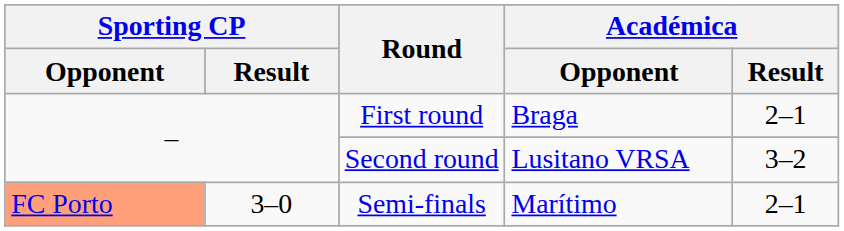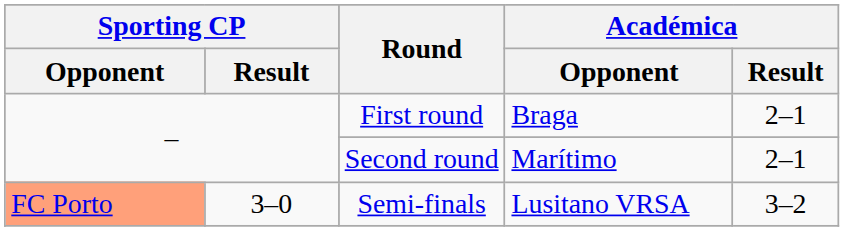Second round | Académica / Opponent: Lusitano VRSA -> Marítimo
Second round | Académica / Result: 3–2 -> 2–1
Semi-finals | Académica / Opponent: Marítimo -> Lusitano VRSA
Semi-finals | Académica / Result: 2–1 -> 3–2
